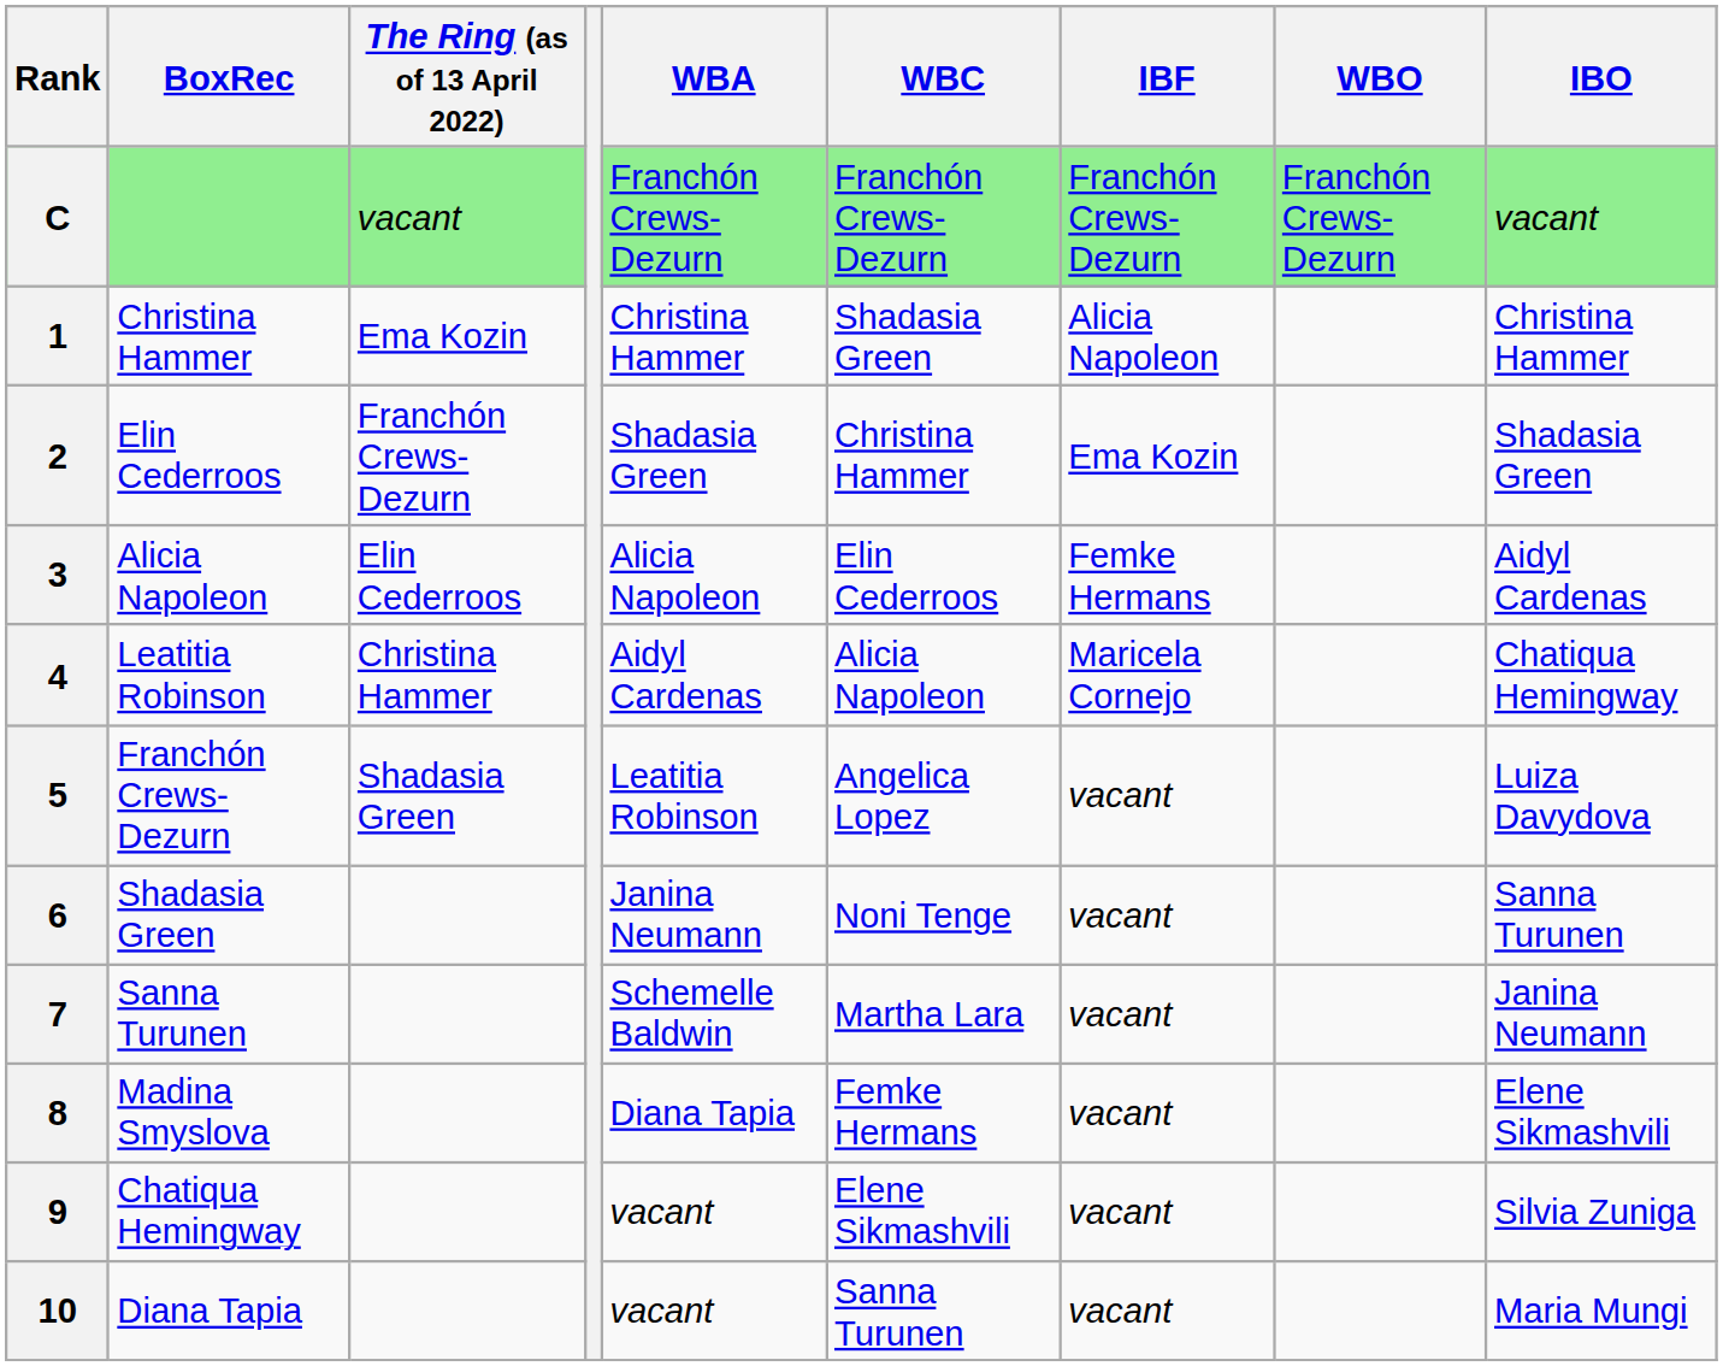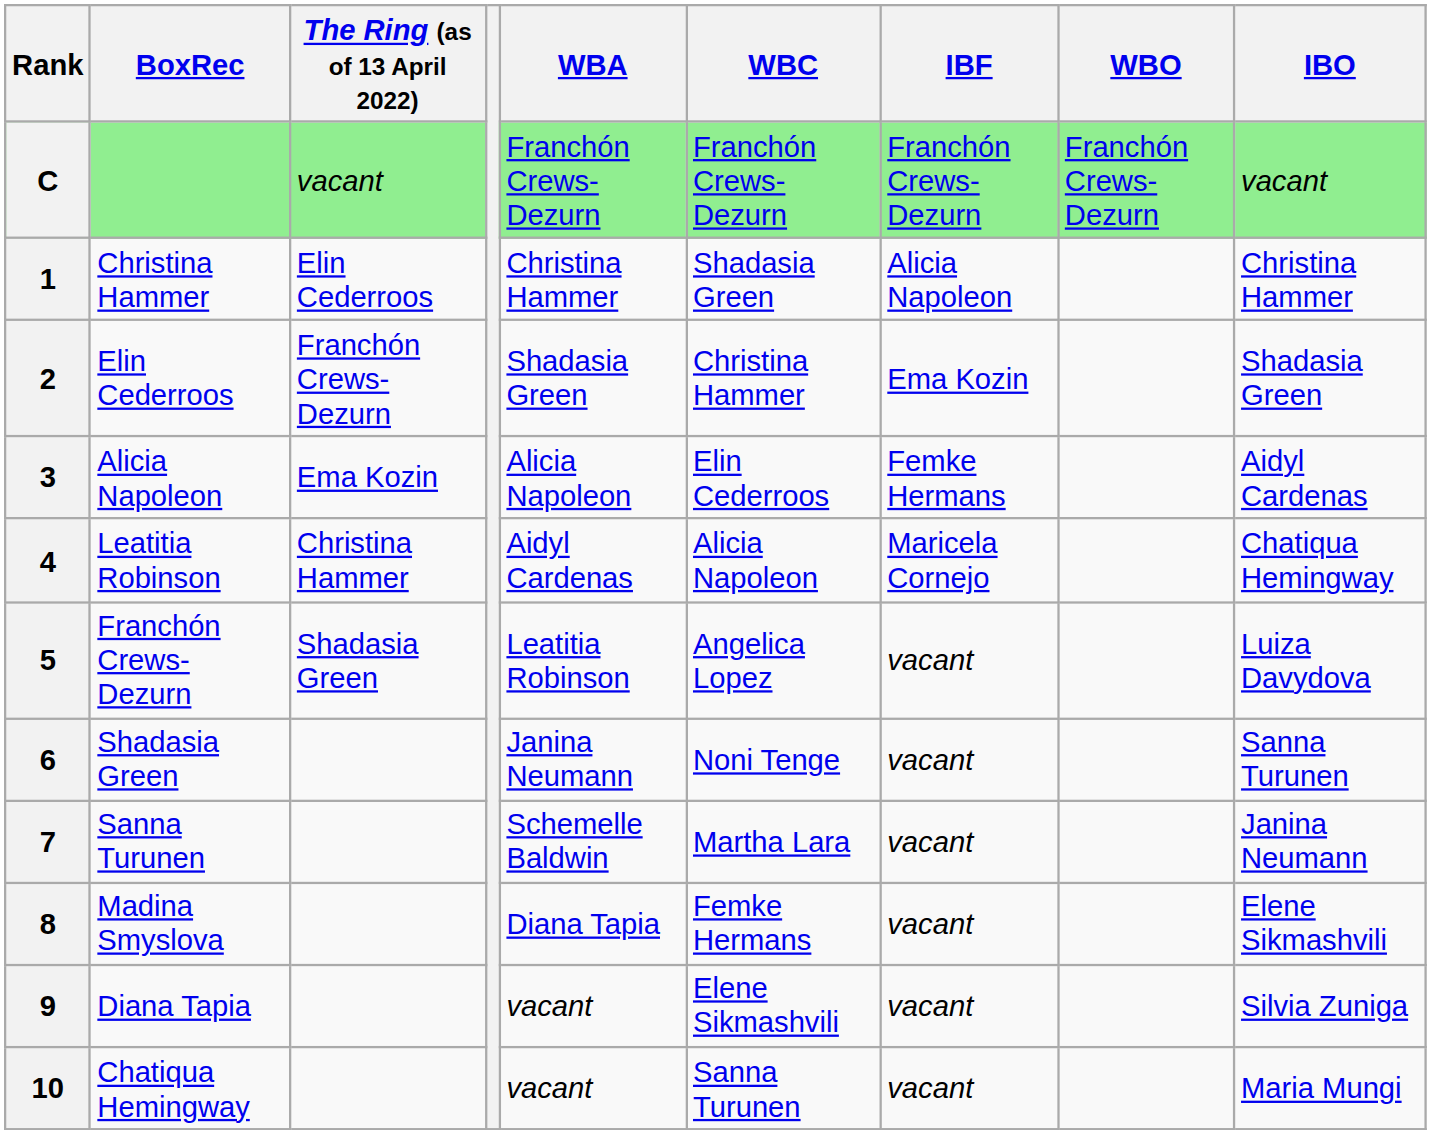1 | The Ring (as of 13 April 2022): Ema Kozin -> Elin Cederroos
3 | The Ring (as of 13 April 2022): Elin Cederroos -> Ema Kozin
9 | BoxRec: Chatiqua Hemingway -> Diana Tapia
10 | BoxRec: Diana Tapia -> Chatiqua Hemingway
